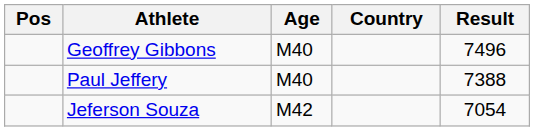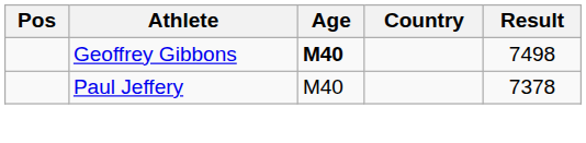Geoffrey Gibbons | Age: normal -> bold
Geoffrey Gibbons | Result: 7496 -> 7498
Paul Jeffery | Result: 7388 -> 7378
- row: Jeferson Souza | M42 | 7054
